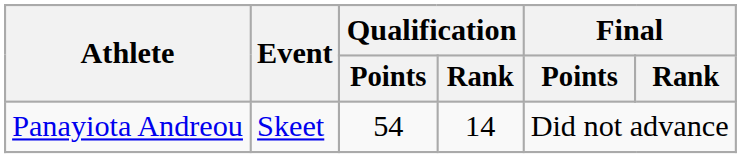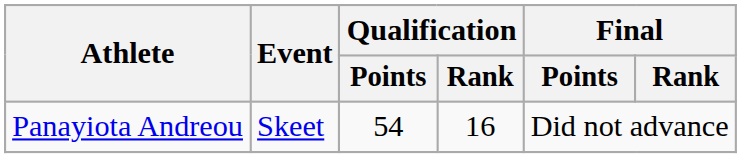Panayiota Andreou | Qualification / Rank: 14 -> 16
